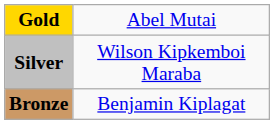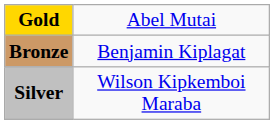rows swapped: Silver <-> Bronze
